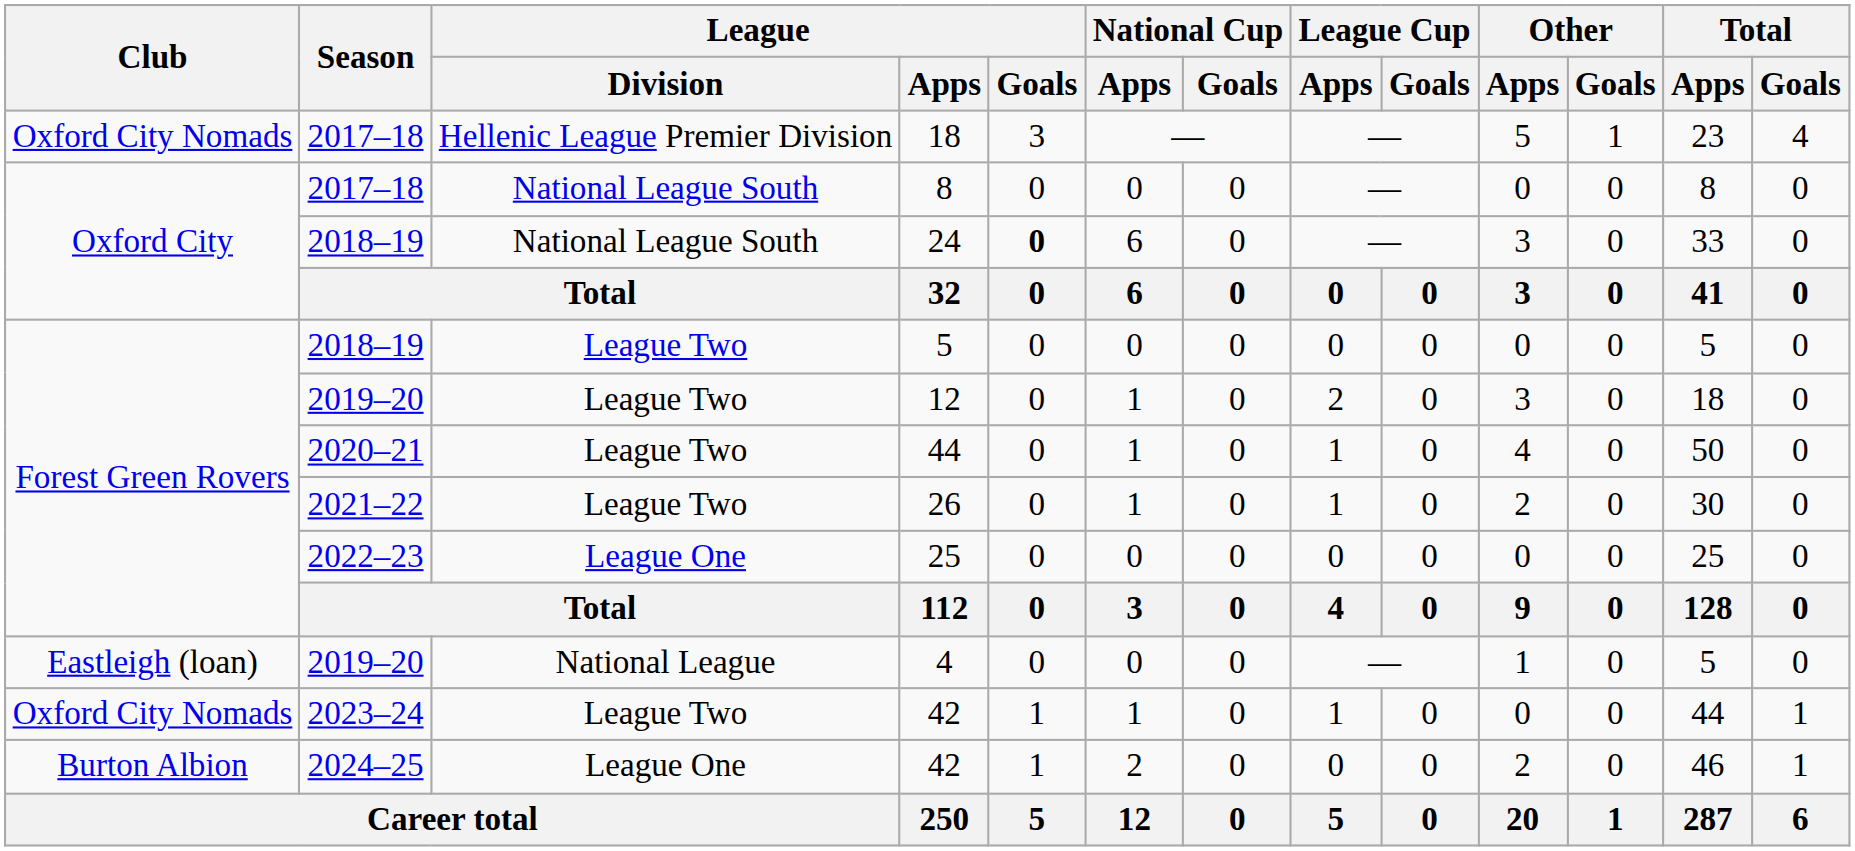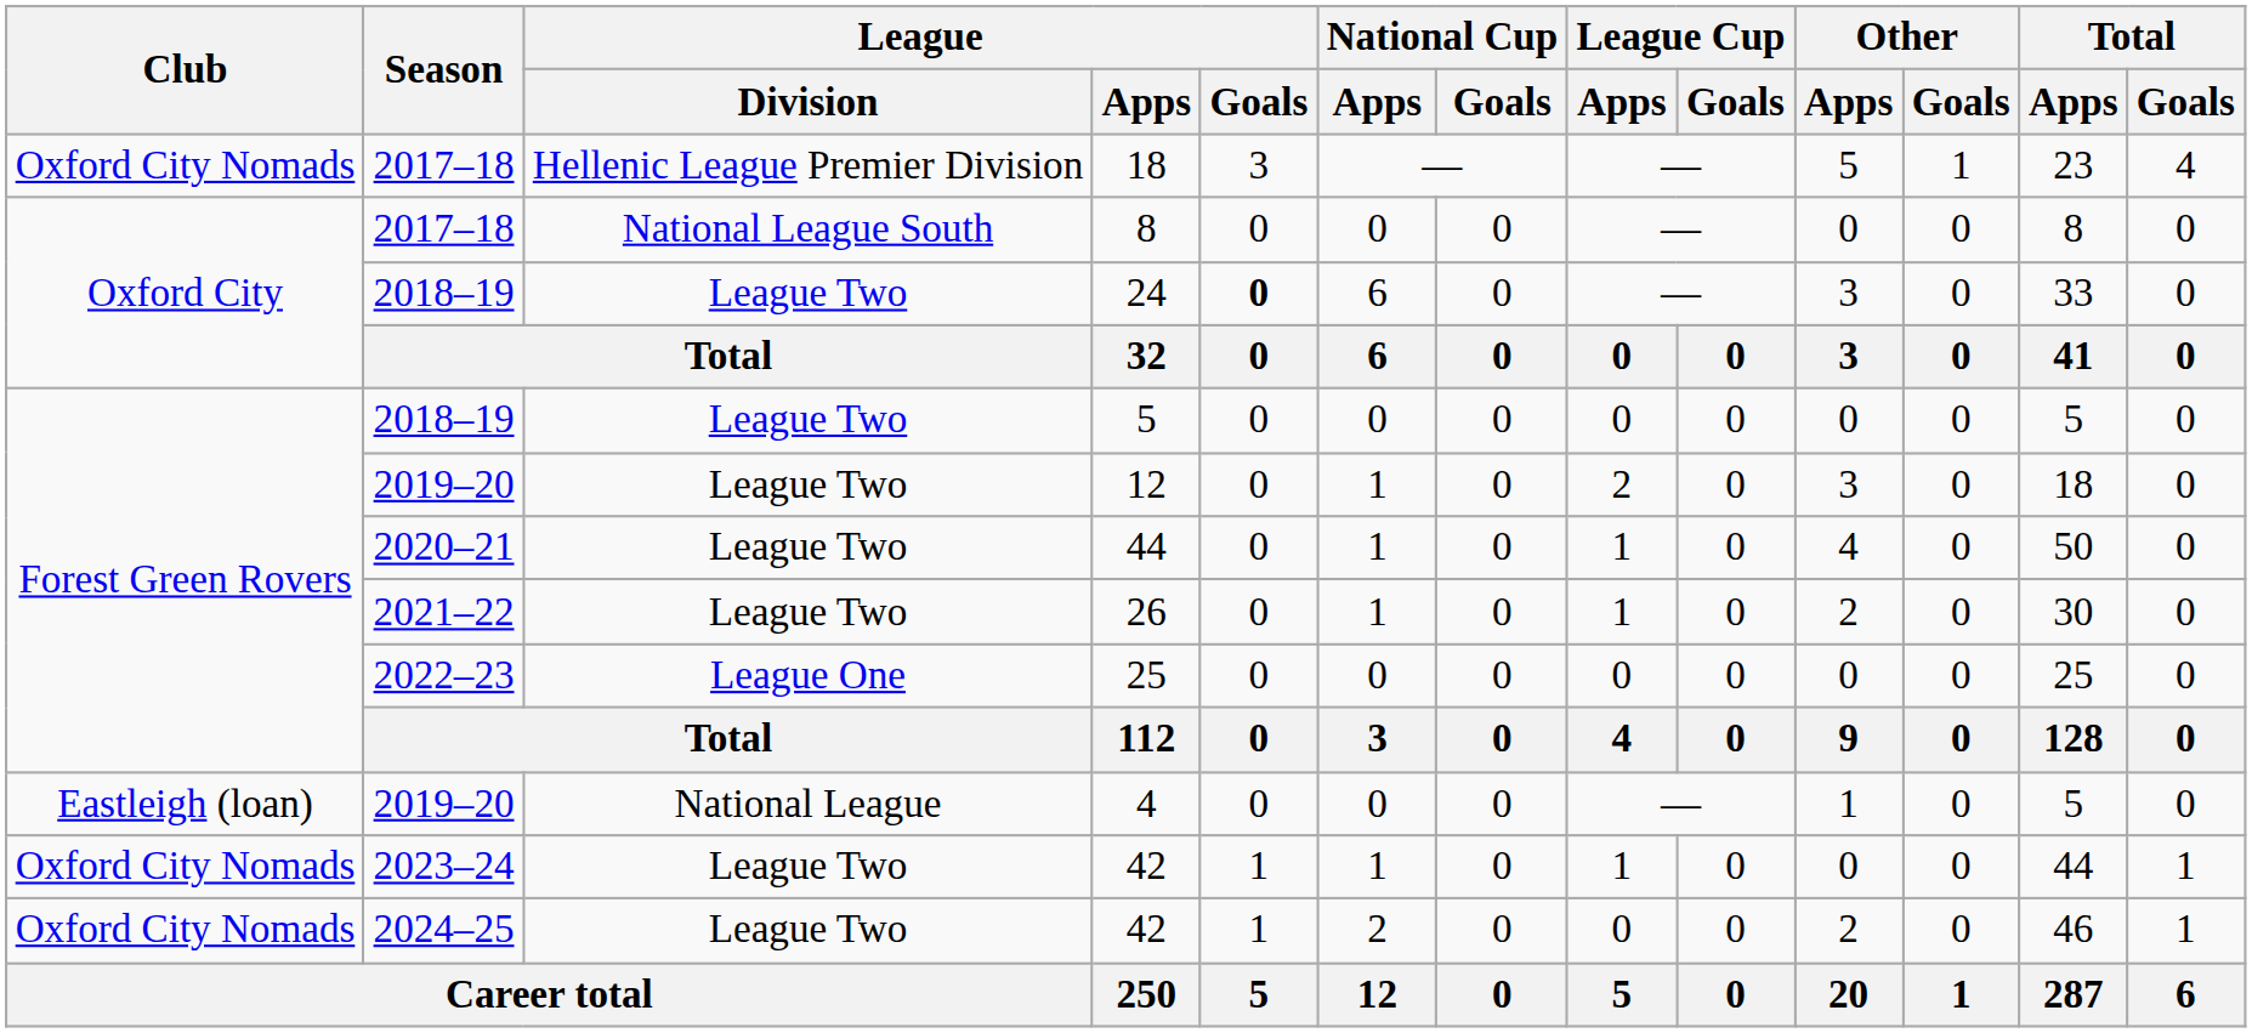24 | League / Division: National League South -> League Two
2024–25 / 42 | Club: Burton Albion -> Oxford City Nomads
2024–25 / 42 | League / Division: League One -> League Two
